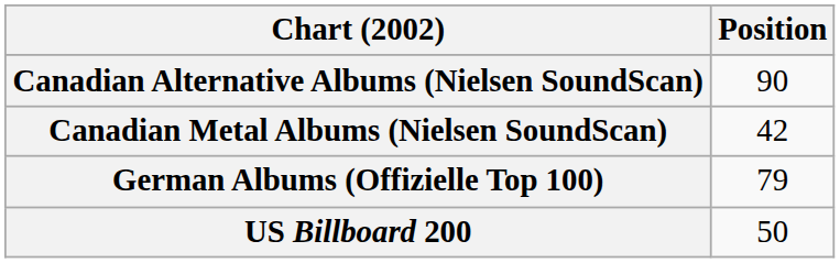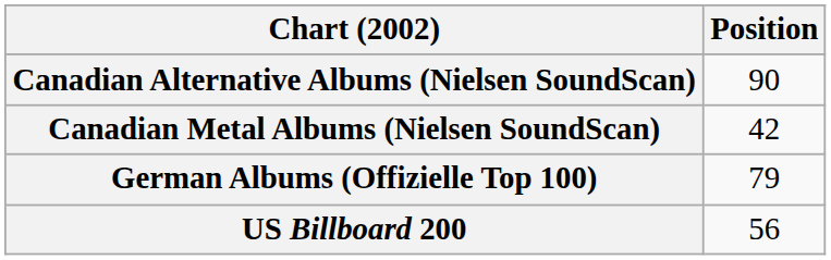US Billboard 200 | Position: 50 -> 56
